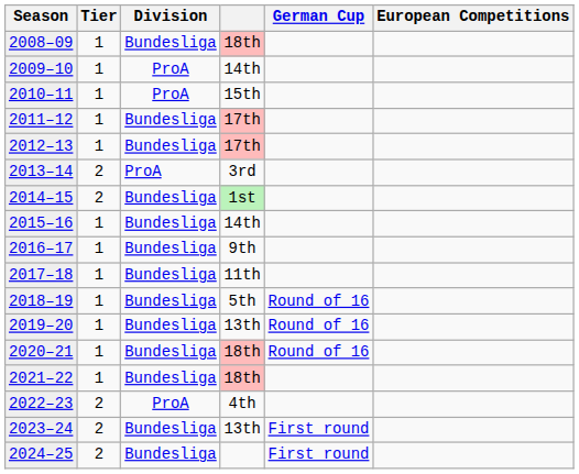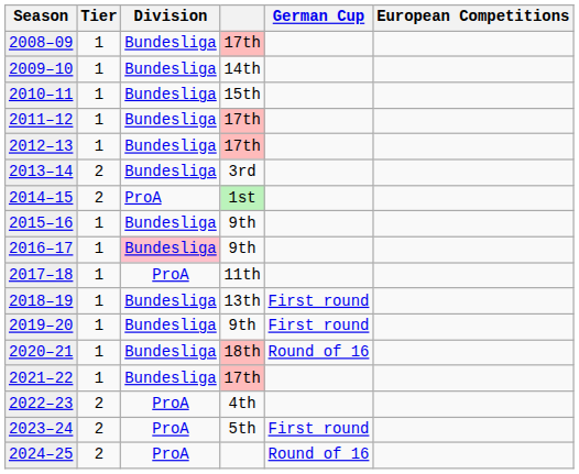2008–09 | column 4: 18th -> 17th
2009–10 | Division: ProA -> Bundesliga
2010–11 | Division: ProA -> Bundesliga
2013–14 | Division: ProA -> Bundesliga
2014–15 | Division: Bundesliga -> ProA
2015–16 | column 4: 14th -> 9th
2016–17 | Division: no background -> pink background
2017–18 | Division: Bundesliga -> ProA
2018–19 | column 4: 5th -> 13th
2018–19 | German Cup: Round of 16 -> First round
2019–20 | column 4: 13th -> 9th
2019–20 | German Cup: Round of 16 -> First round
2021–22 | column 4: 18th -> 17th
2023–24 | Division: Bundesliga -> ProA
2023–24 | column 4: 13th -> 5th
2024–25 | Division: Bundesliga -> ProA
2024–25 | German Cup: First round -> Round of 16
